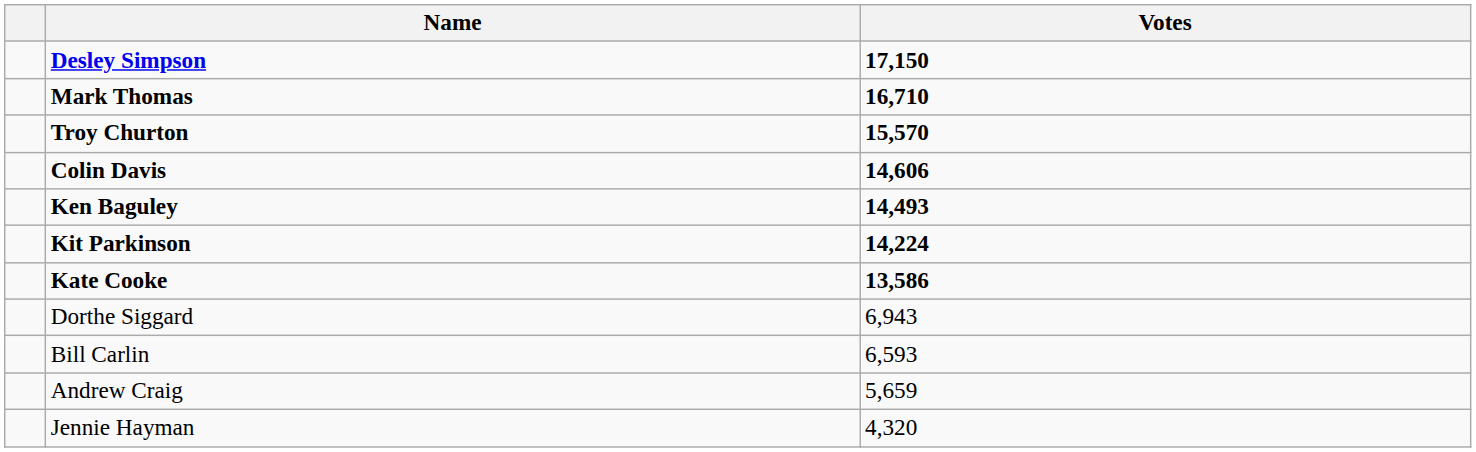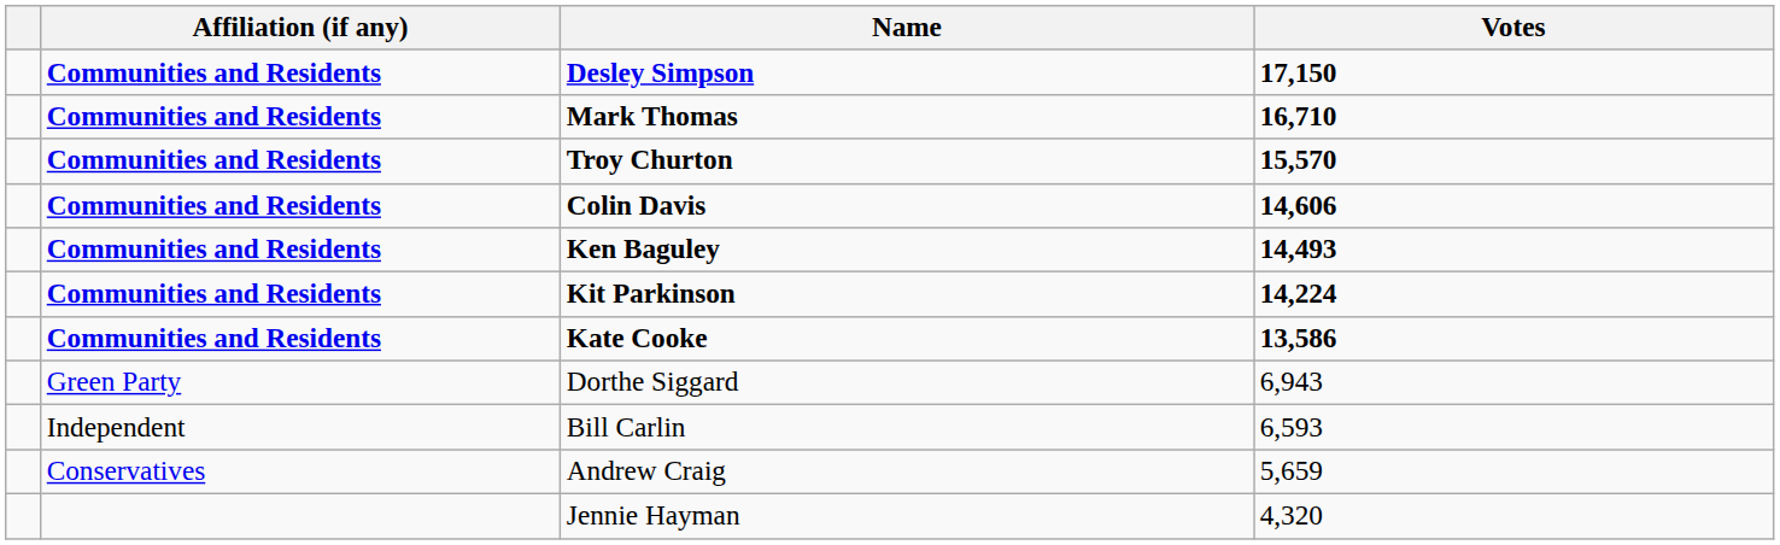+ column: Affiliation (if any) | Communities and Residents | Communities and Residents | Communities and Residents | Communities and Residents | Communities and Residents | Communities and Residents | Communities and Residents | Green Party | Independent | Conservatives
